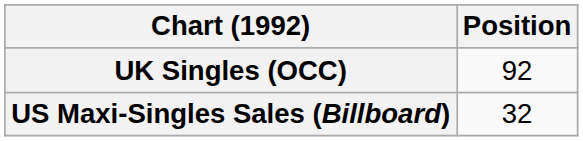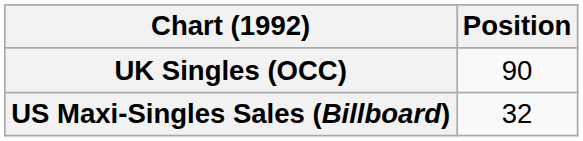UK Singles (OCC) | Position: 92 -> 90
